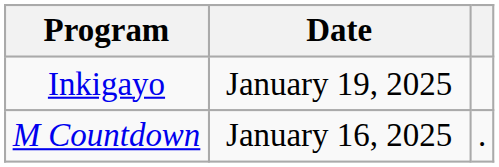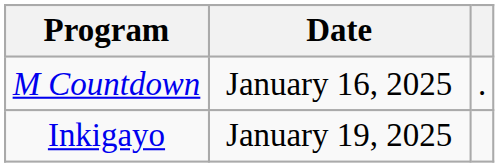rows swapped: M Countdown <-> Inkigayo
